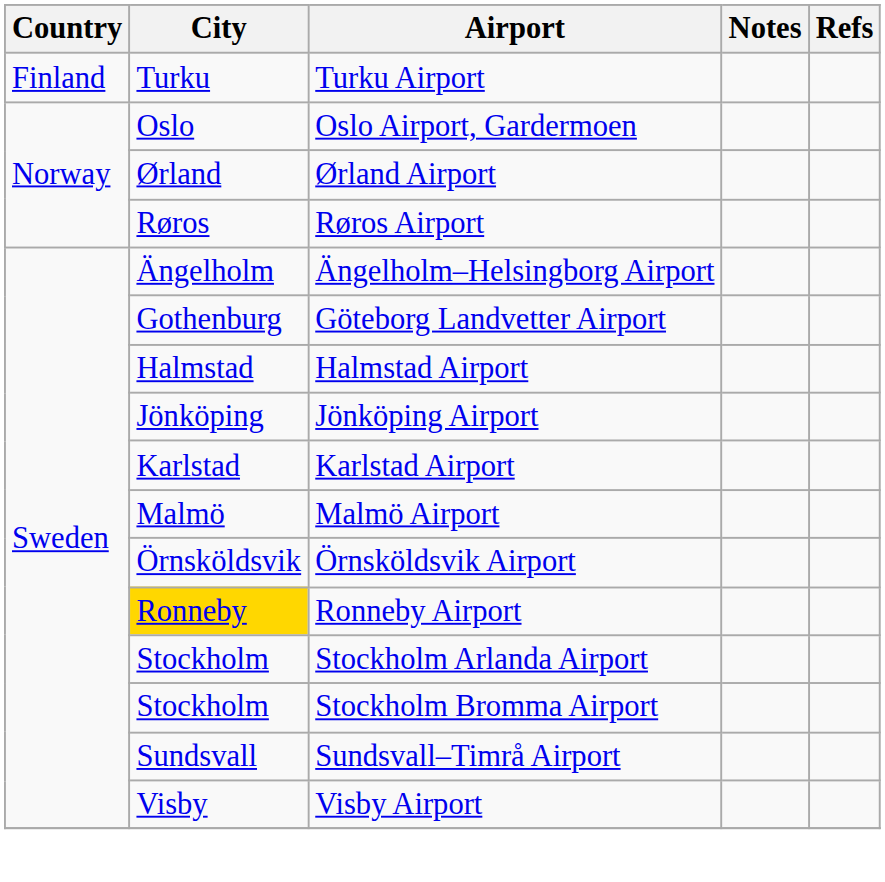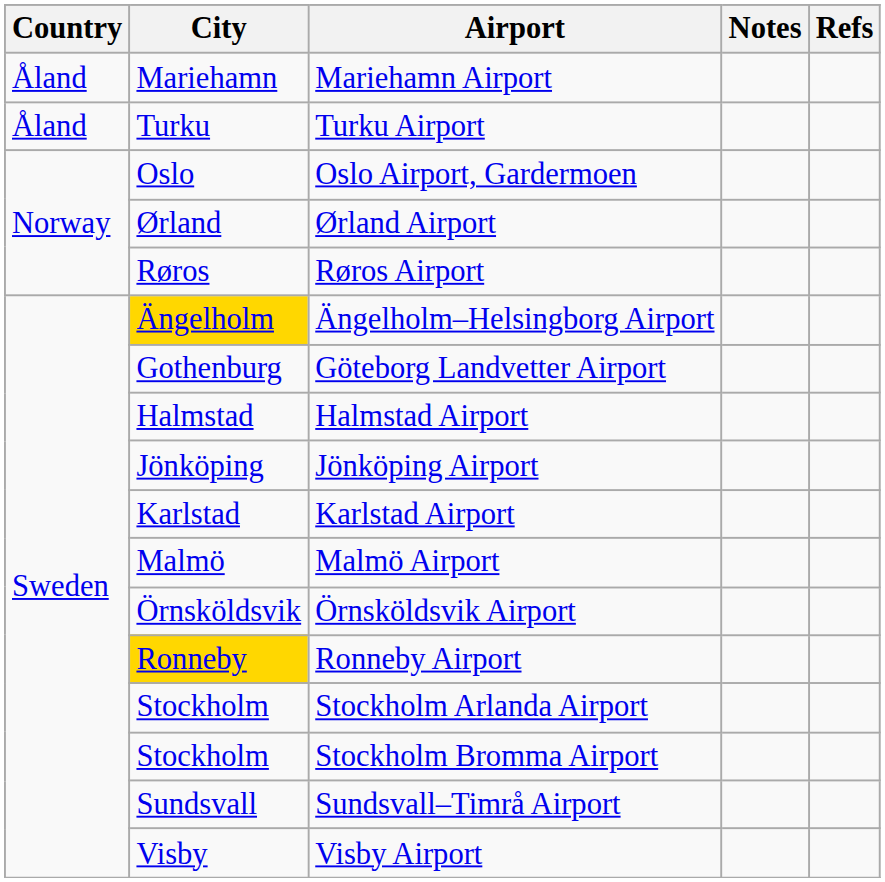+ row: Åland | Mariehamn | Mariehamn Airport
Turku Airport | Country: Finland -> Åland
Ängelholm–Helsingborg Airport | City: no background -> gold background
